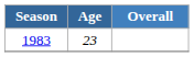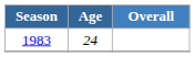1983 | Age: 23 -> 24
